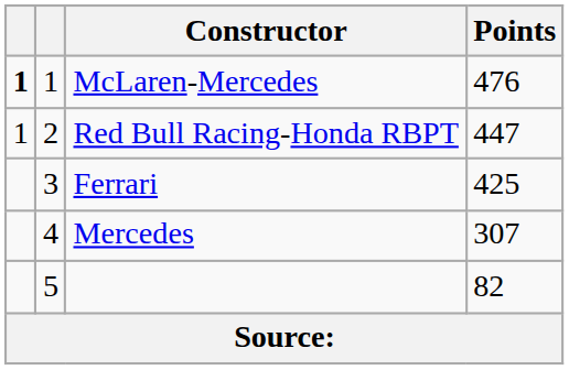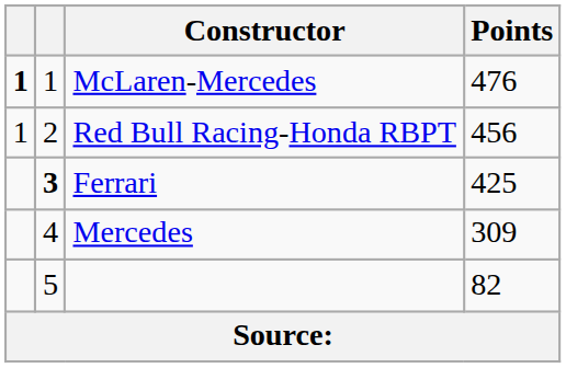Red Bull Racing-Honda RBPT | Points: 447 -> 456
Ferrari | column 2: normal -> bold
Mercedes | Points: 307 -> 309
